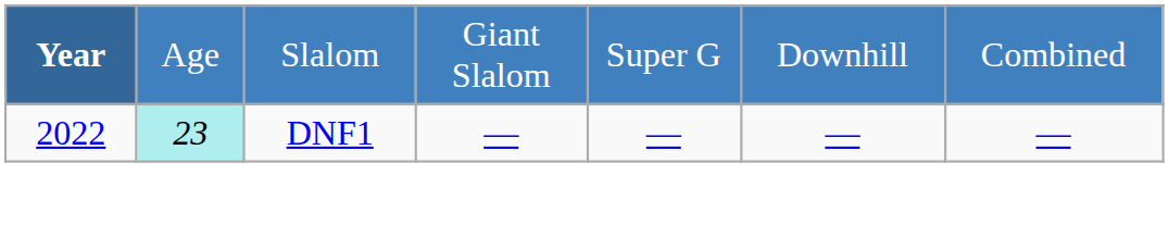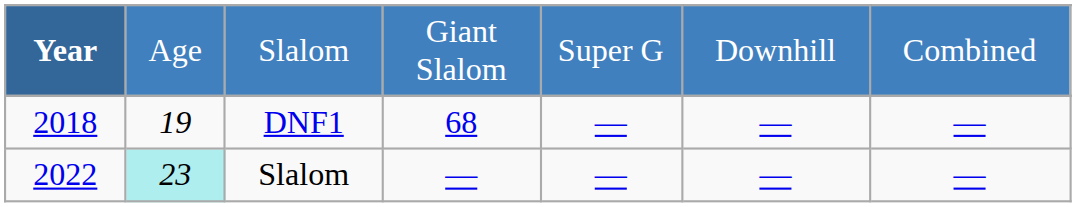+ row: 2018 | 19 | DNF1 | 68 | — | — | —
2022 | column 3: DNF1 -> Slalom
